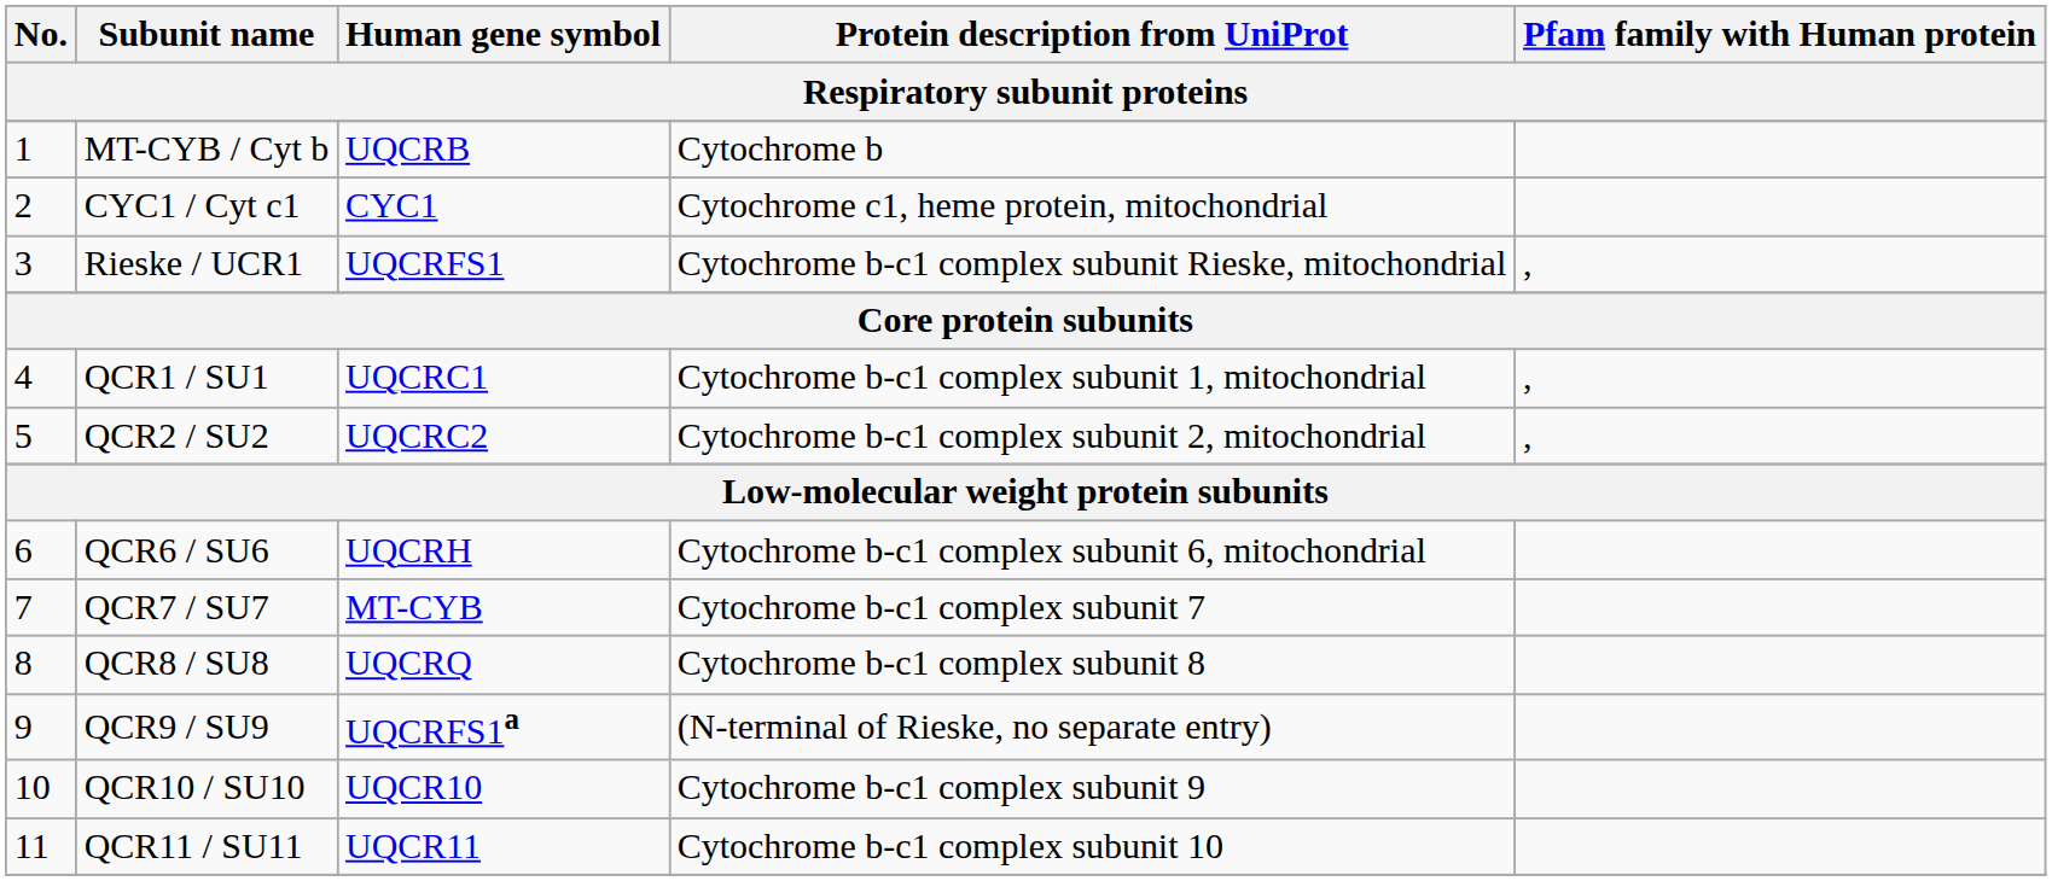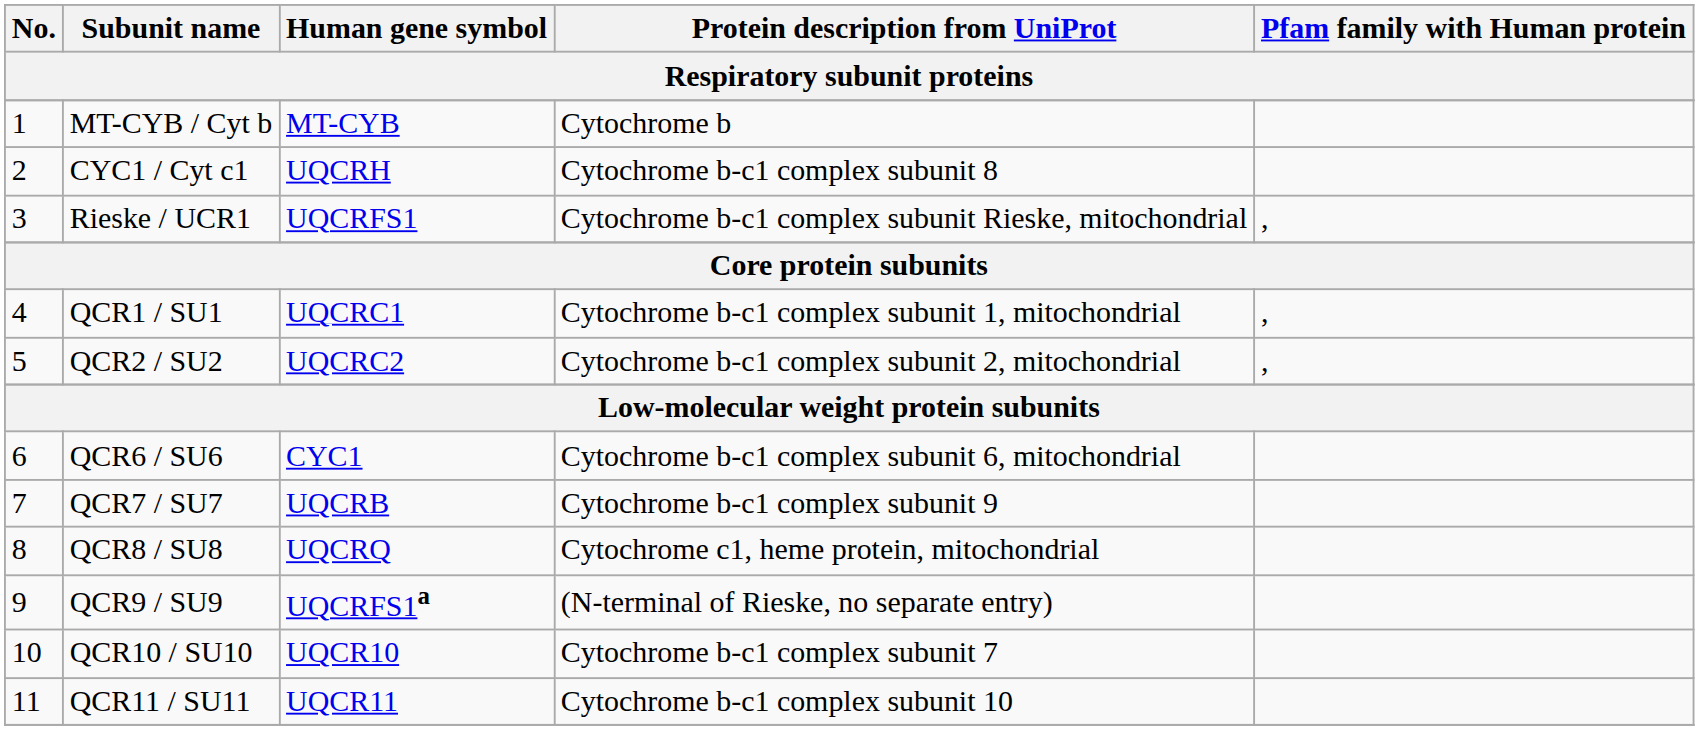MT-CYB / Cyt b | Human gene symbol: UQCRB -> MT-CYB
CYC1 / Cyt c1 | Human gene symbol: CYC1 -> UQCRH
CYC1 / Cyt c1 | Protein description from UniProt: Cytochrome c1, heme protein, mitochondrial -> Cytochrome b-c1 complex subunit 8
QCR6 / SU6 | Human gene symbol: UQCRH -> CYC1
QCR7 / SU7 | Human gene symbol: MT-CYB -> UQCRB
QCR7 / SU7 | Protein description from UniProt: Cytochrome b-c1 complex subunit 7 -> Cytochrome b-c1 complex subunit 9
QCR8 / SU8 | Protein description from UniProt: Cytochrome b-c1 complex subunit 8 -> Cytochrome c1, heme protein, mitochondrial
QCR10 / SU10 | Protein description from UniProt: Cytochrome b-c1 complex subunit 9 -> Cytochrome b-c1 complex subunit 7
